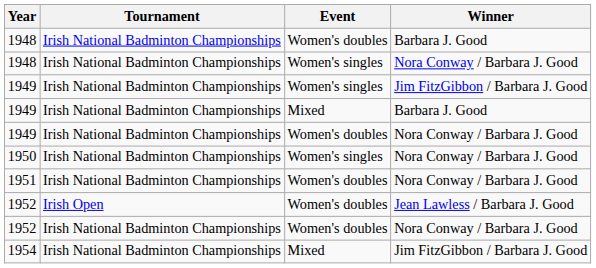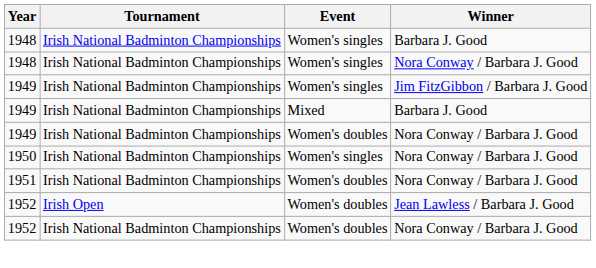1948 / Barbara J. Good | Event: Women's doubles -> Women's singles
- row: 1954 | Irish National Badminton Championships | Mixed | Jim FitzGibbon / Barbara J. Good
